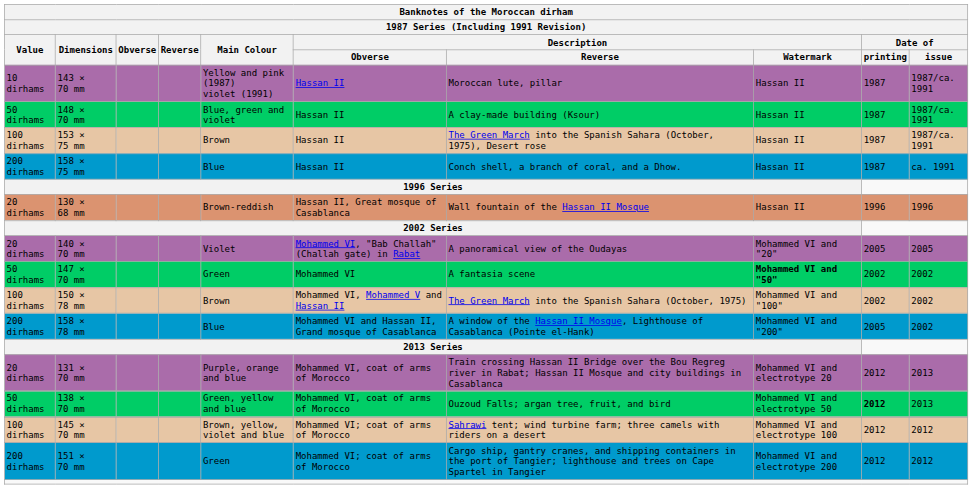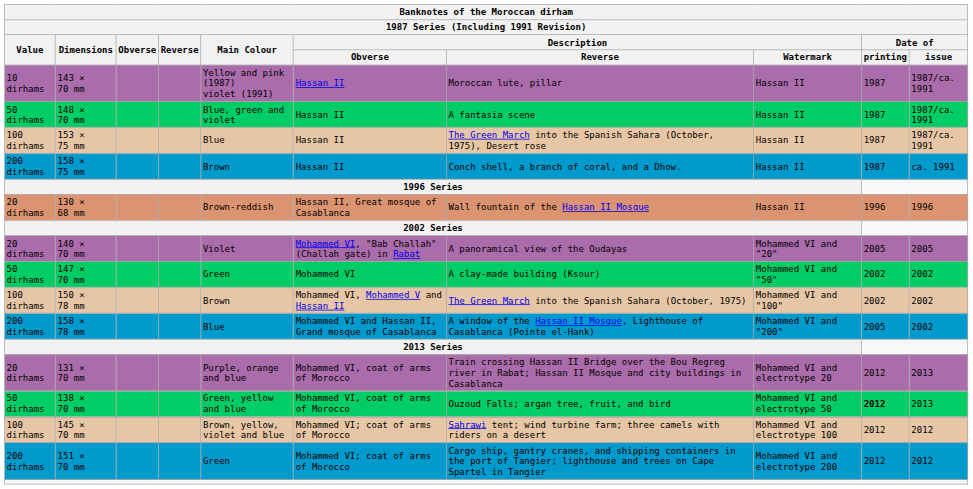148 × 70 mm | Description / Reverse: A clay-made building (Ksour) -> A fantasia scene
153 × 75 mm | Main Colour: Brown -> Blue
158 × 75 mm | Main Colour: Blue -> Brown
147 × 70 mm | Description / Reverse: A fantasia scene -> A clay-made building (Ksour)
147 × 70 mm | Description / Watermark: bold -> normal
